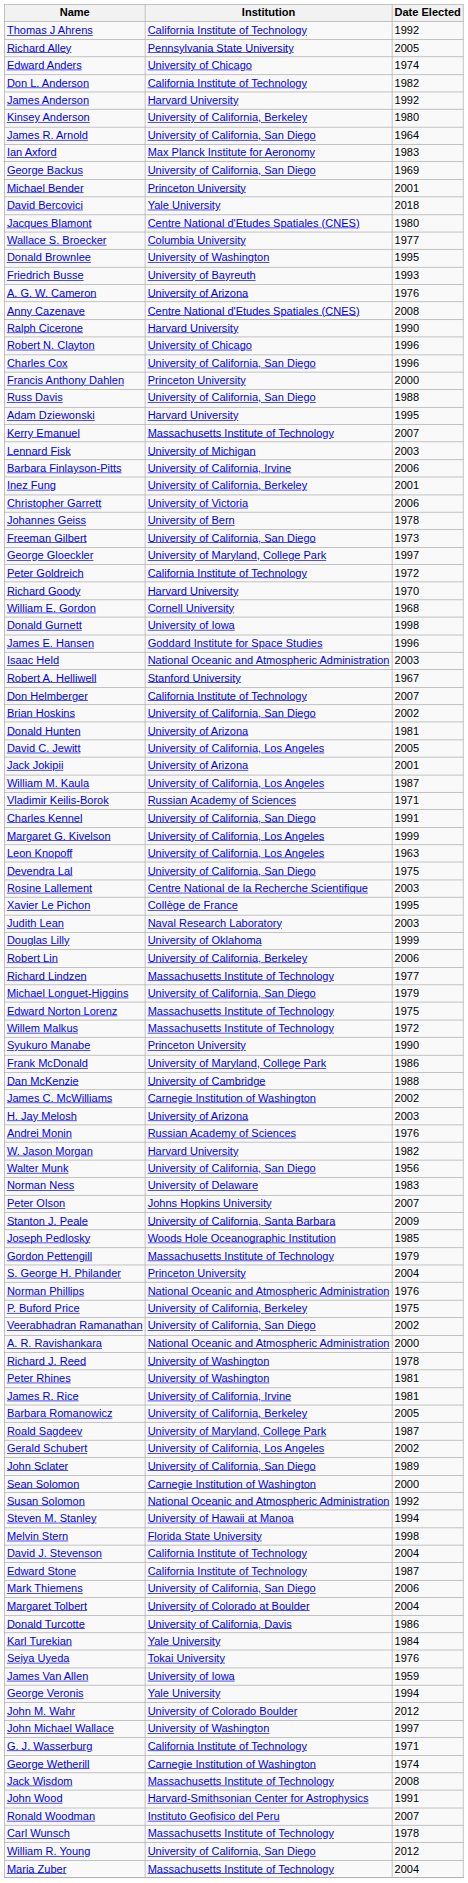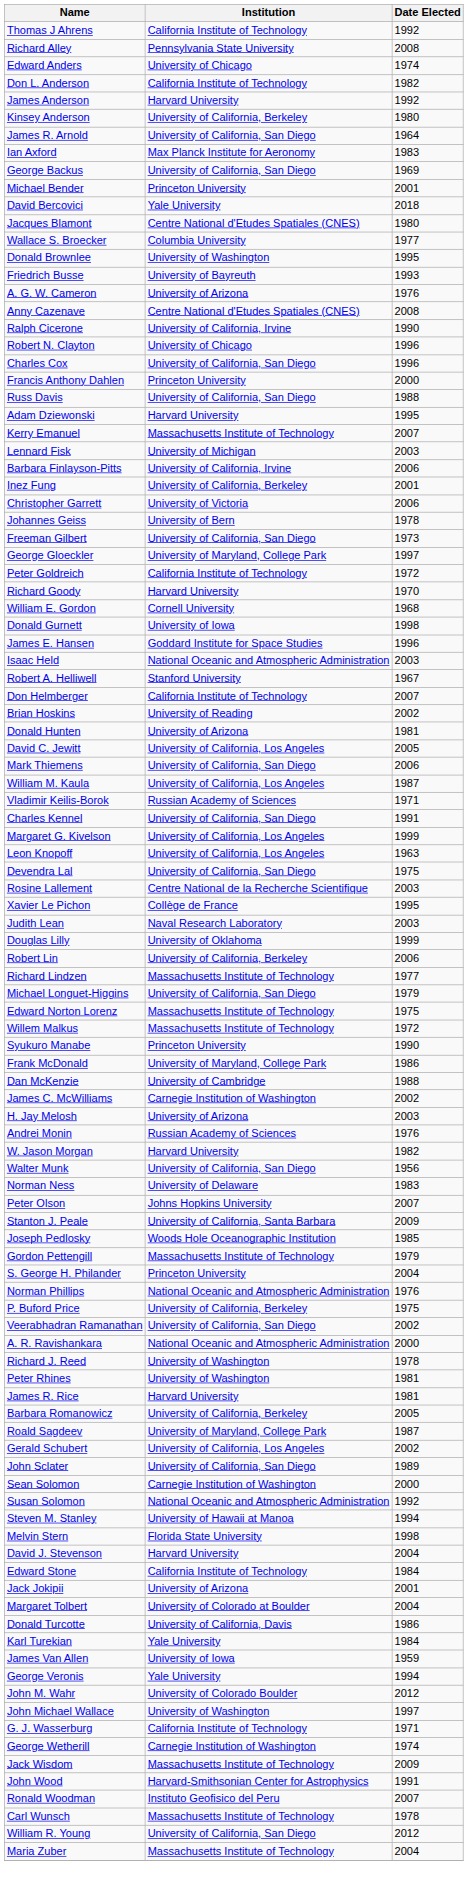Richard Alley | Date Elected: 2005 -> 2008
Ralph Cicerone | Institution: Harvard University -> University of California, Irvine
Brian Hoskins | Institution: University of California, San Diego -> University of Reading
rows swapped: Jack Jokipii <-> Mark Thiemens
James R. Rice | Institution: University of California, Irvine -> Harvard University
David J. Stevenson | Institution: California Institute of Technology -> Harvard University
Edward Stone | Date Elected: 1987 -> 1984
- row: Seiya Uyeda | Tokai University | 1976
Jack Wisdom | Date Elected: 2008 -> 2009
